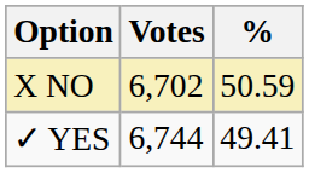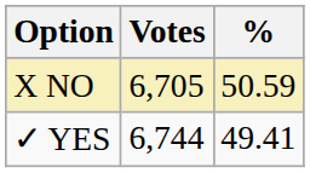X NO | Votes: 6,702 -> 6,705
